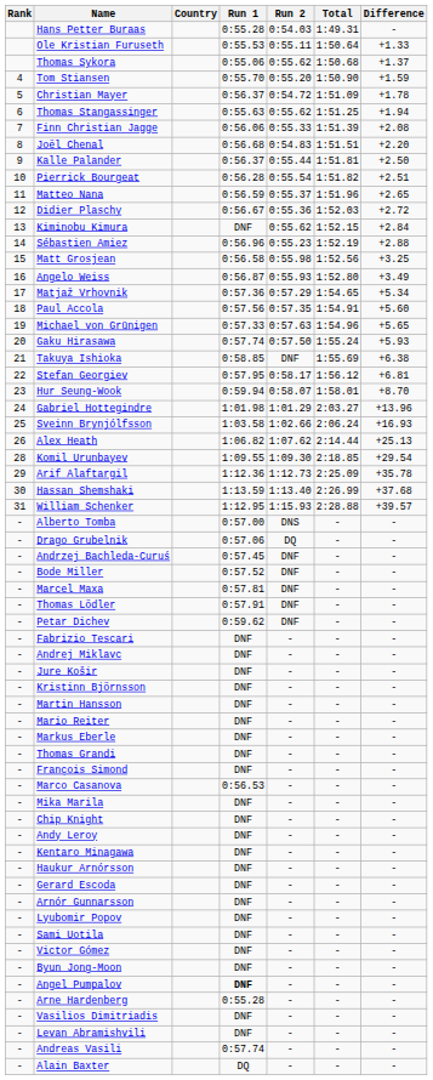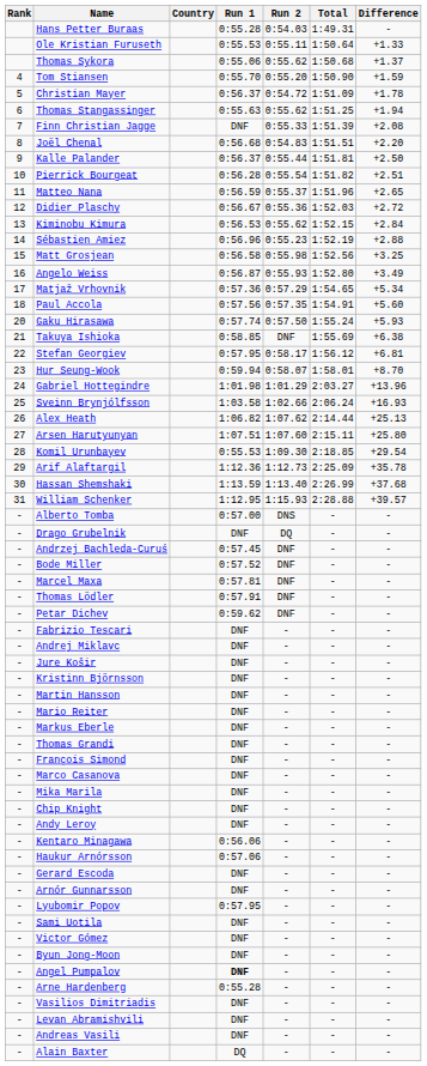Finn Christian Jagge | Run 1: 0:56.06 -> DNF
Kiminobu Kimura | Run 1: DNF -> 0:56.53
- row: 19 | Michael von Grünigen | 0:57.33 | 0:57.63 | 1:54.96 | +5.65
+ row: 27 | Arsen Harutyunyan | 1:07.51 | 1:07.60 | 2:15.11 | +25.80
Komil Urunbayev | Run 1: 1:09.55 -> 0:55.53
Drago Grubelnik | Run 1: 0:57.06 -> DNF
Marco Casanova | Run 1: 0:56.53 -> DNF
Kentaro Minagawa | Run 1: DNF -> 0:56.06
Haukur Arnórsson | Run 1: DNF -> 0:57.06
Lyubomir Popov | Run 1: DNF -> 0:57.95
Andreas Vasili | Run 1: 0:57.74 -> DNF
